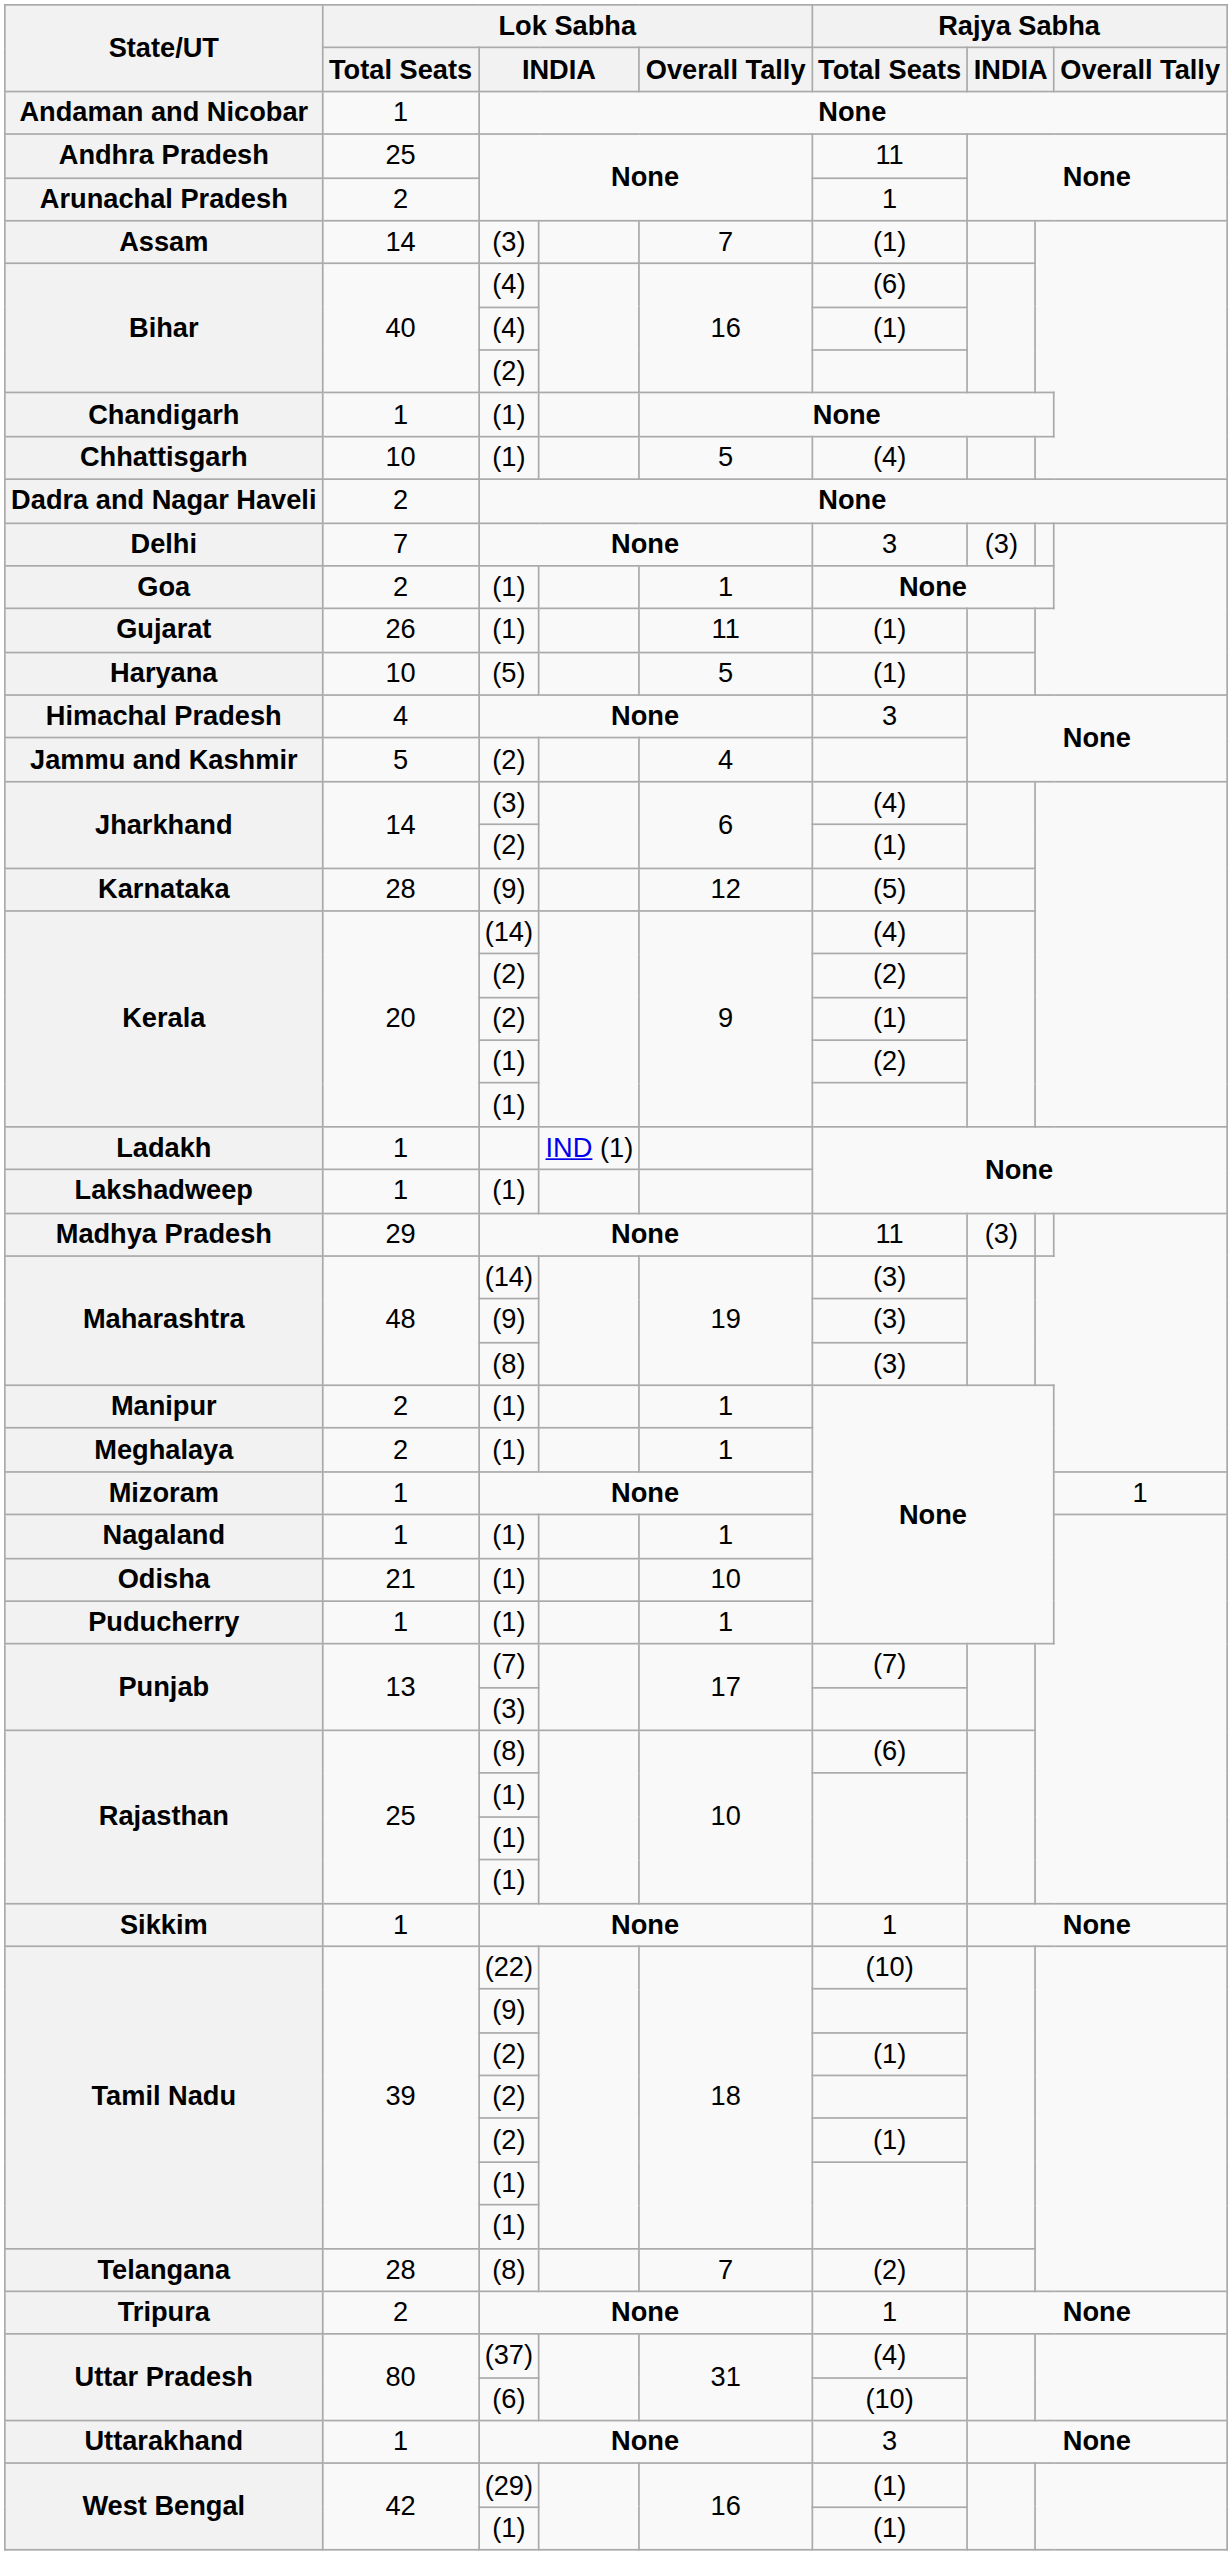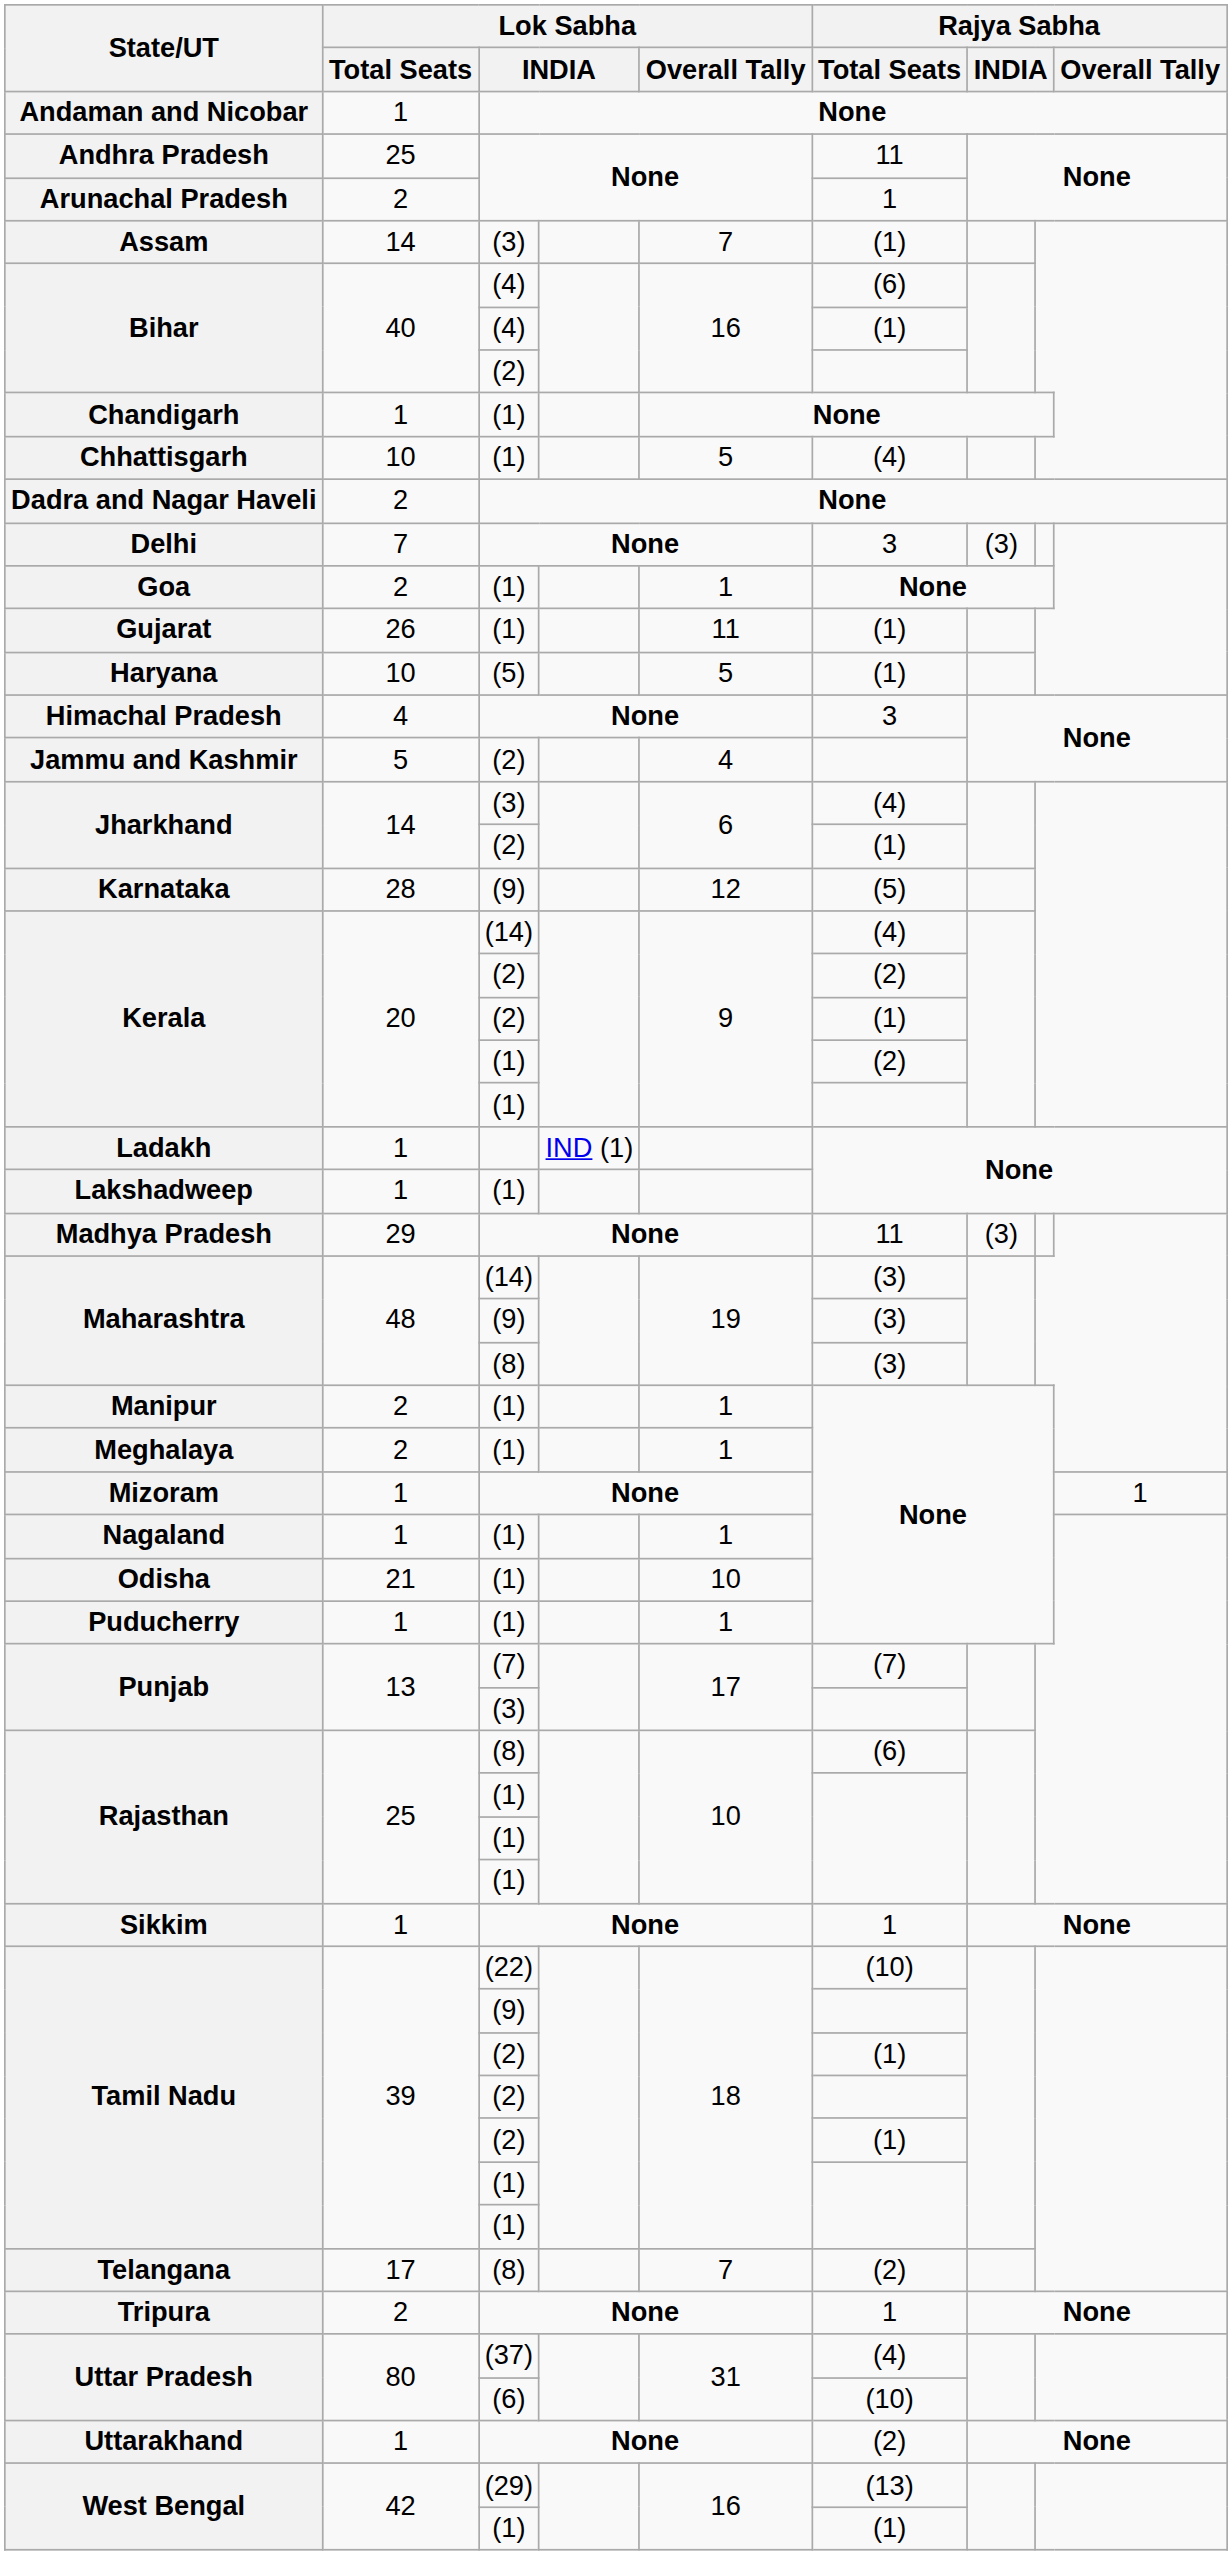Telangana | Lok Sabha / Total Seats: 28 -> 17
Uttarakhand | Rajya Sabha / Total Seats: 3 -> (2)
West Bengal / (29) | Rajya Sabha / Total Seats: (1) -> (13)
